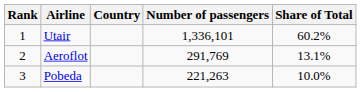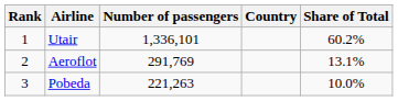columns swapped: Country <-> Number of passengers
